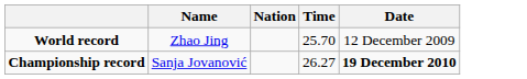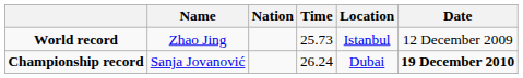+ column: Location | Istanbul | Dubai
World record | Time: 25.70 -> 25.73
Championship record | Time: 26.27 -> 26.24
